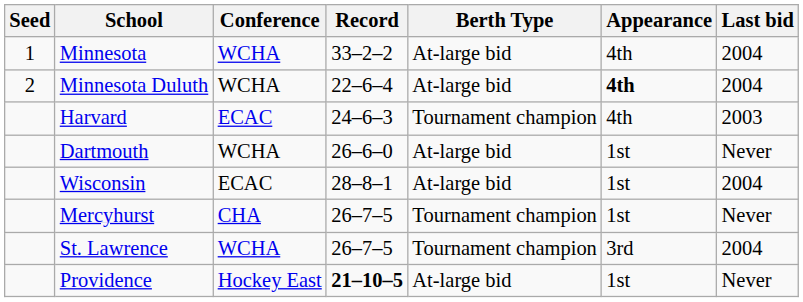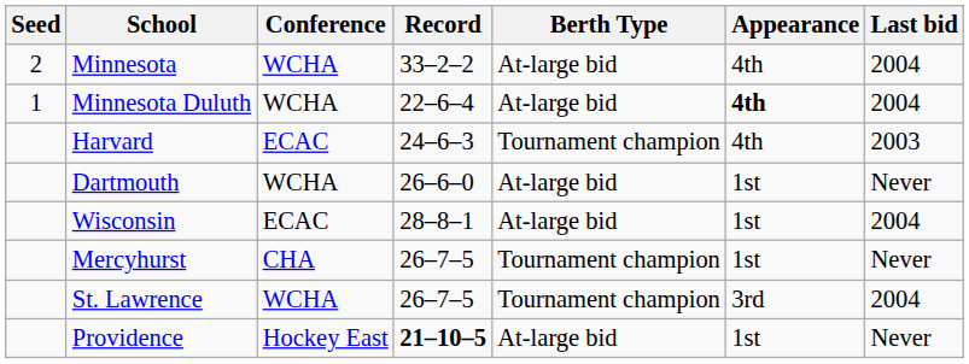Minnesota | Seed: 1 -> 2
Minnesota Duluth | Seed: 2 -> 1
